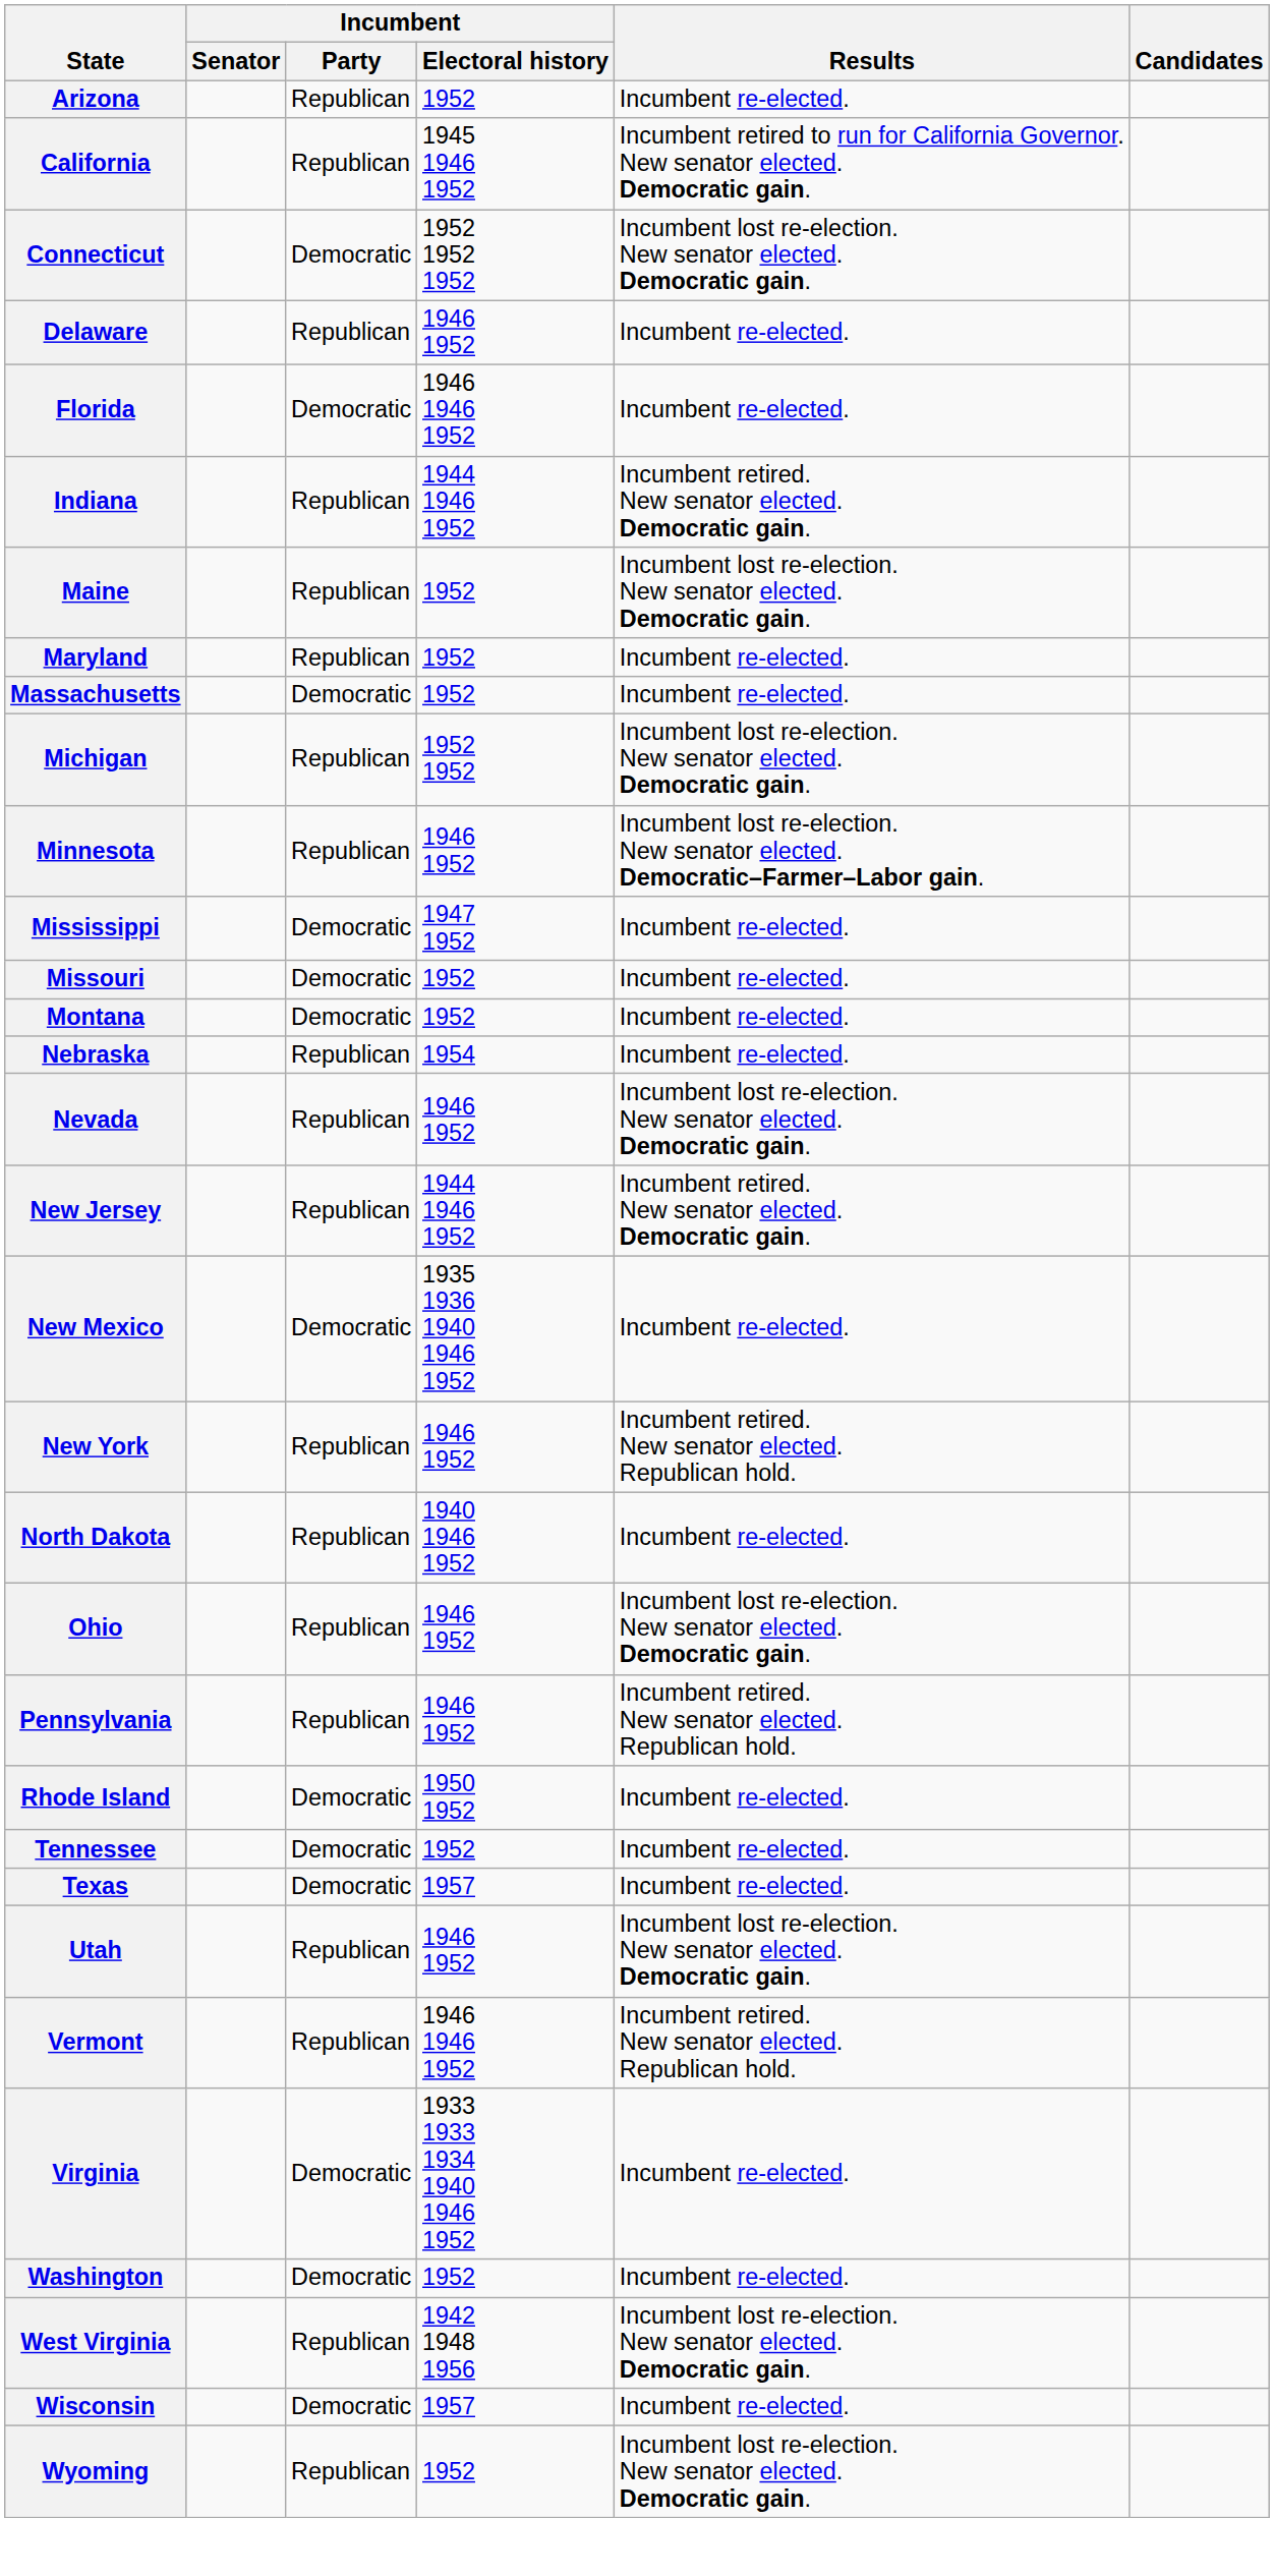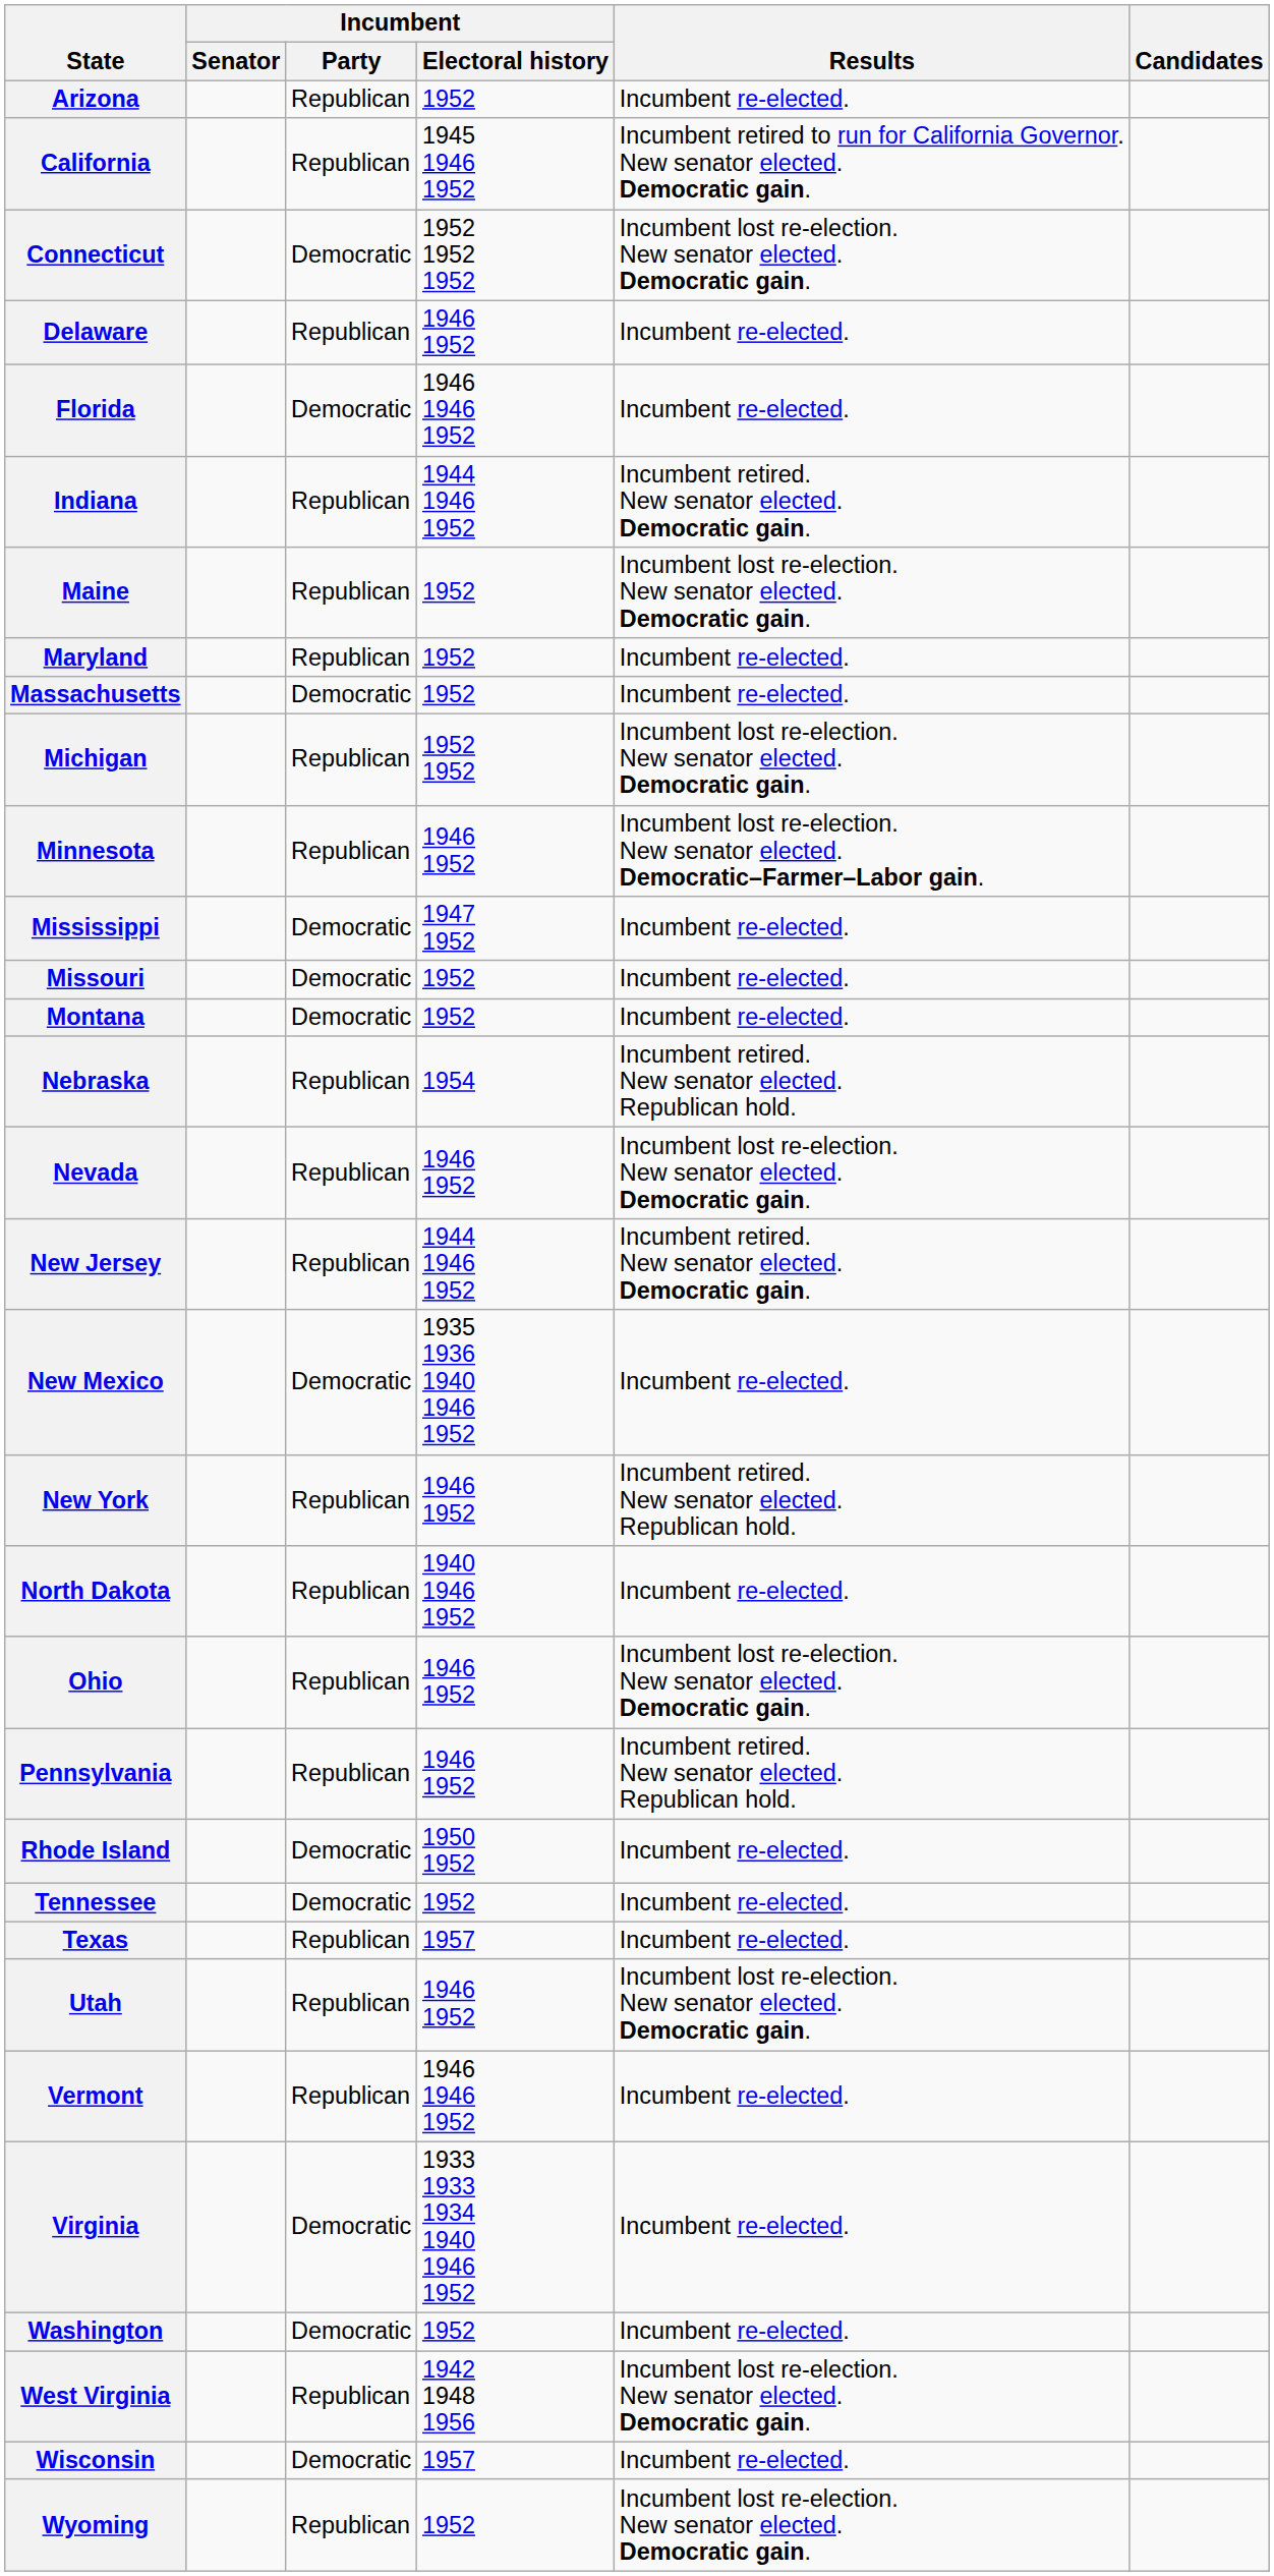Nebraska | Results: Incumbent re-elected. -> Incumbent retired. New senator elected. Republican hold.
Texas | Incumbent / Party: Democratic -> Republican
Vermont | Results: Incumbent retired. New senator elected. Republican hold. -> Incumbent re-elected.
